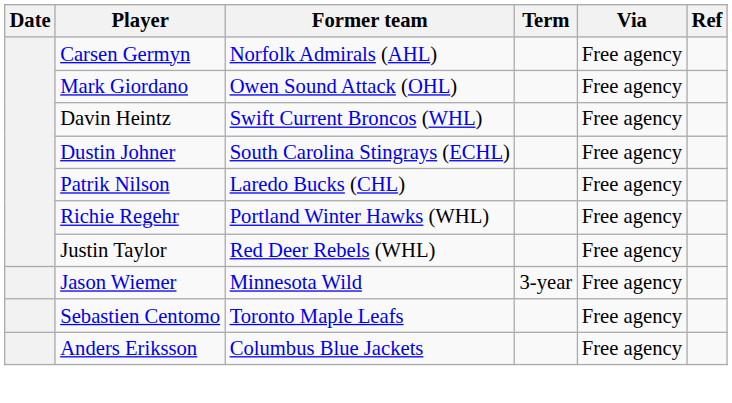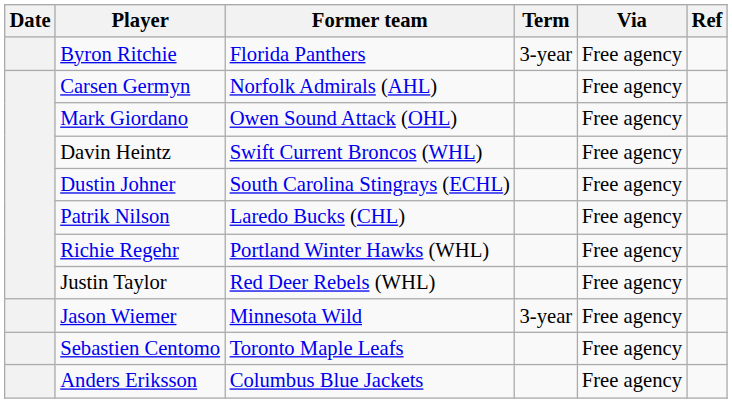+ row: Byron Ritchie | Florida Panthers | 3-year | Free agency
